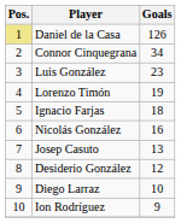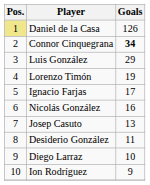Connor Cinquegrana | Goals: normal -> bold
Luis González | Goals: 23 -> 29
Ignacio Farjas | Goals: 18 -> 17
Desiderio González | Goals: 12 -> 11
